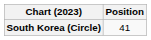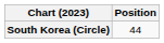South Korea (Circle) | Position: 41 -> 44
